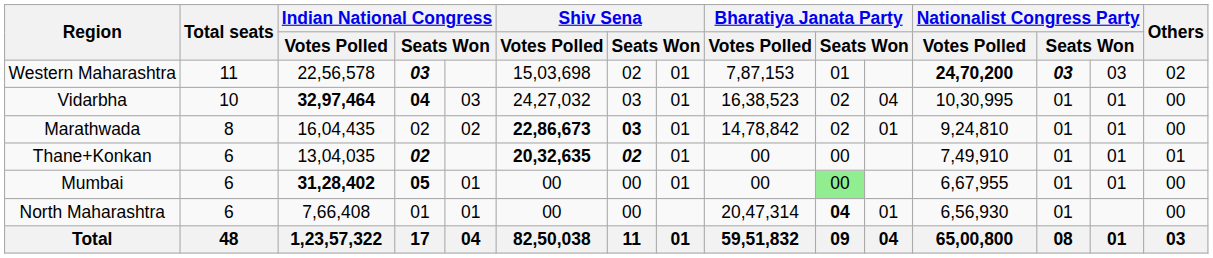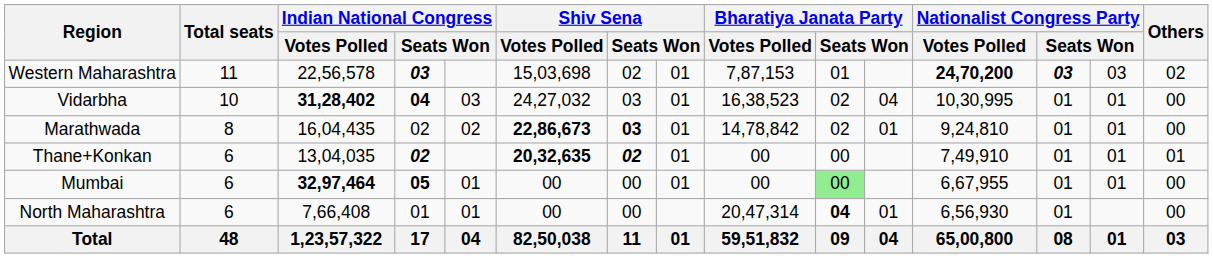Vidarbha | Indian National Congress / Votes Polled: 32,97,464 -> 31,28,402
Mumbai | Indian National Congress / Votes Polled: 31,28,402 -> 32,97,464
